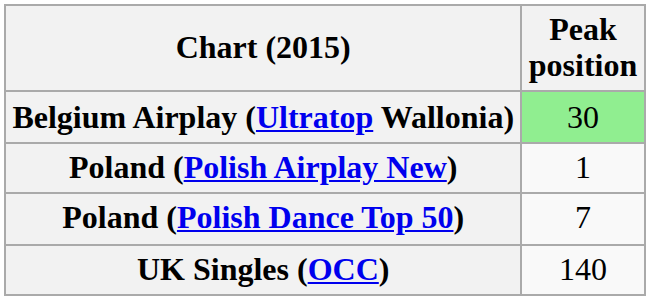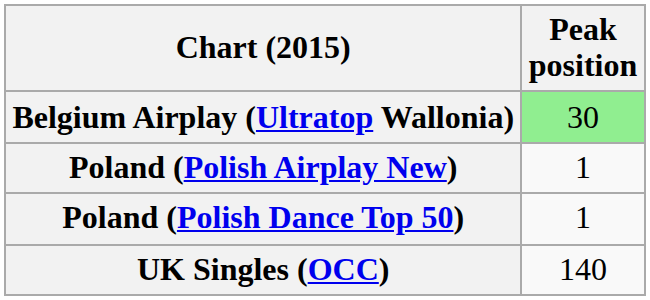Poland (Polish Dance Top 50) | Peak position: 7 -> 1
